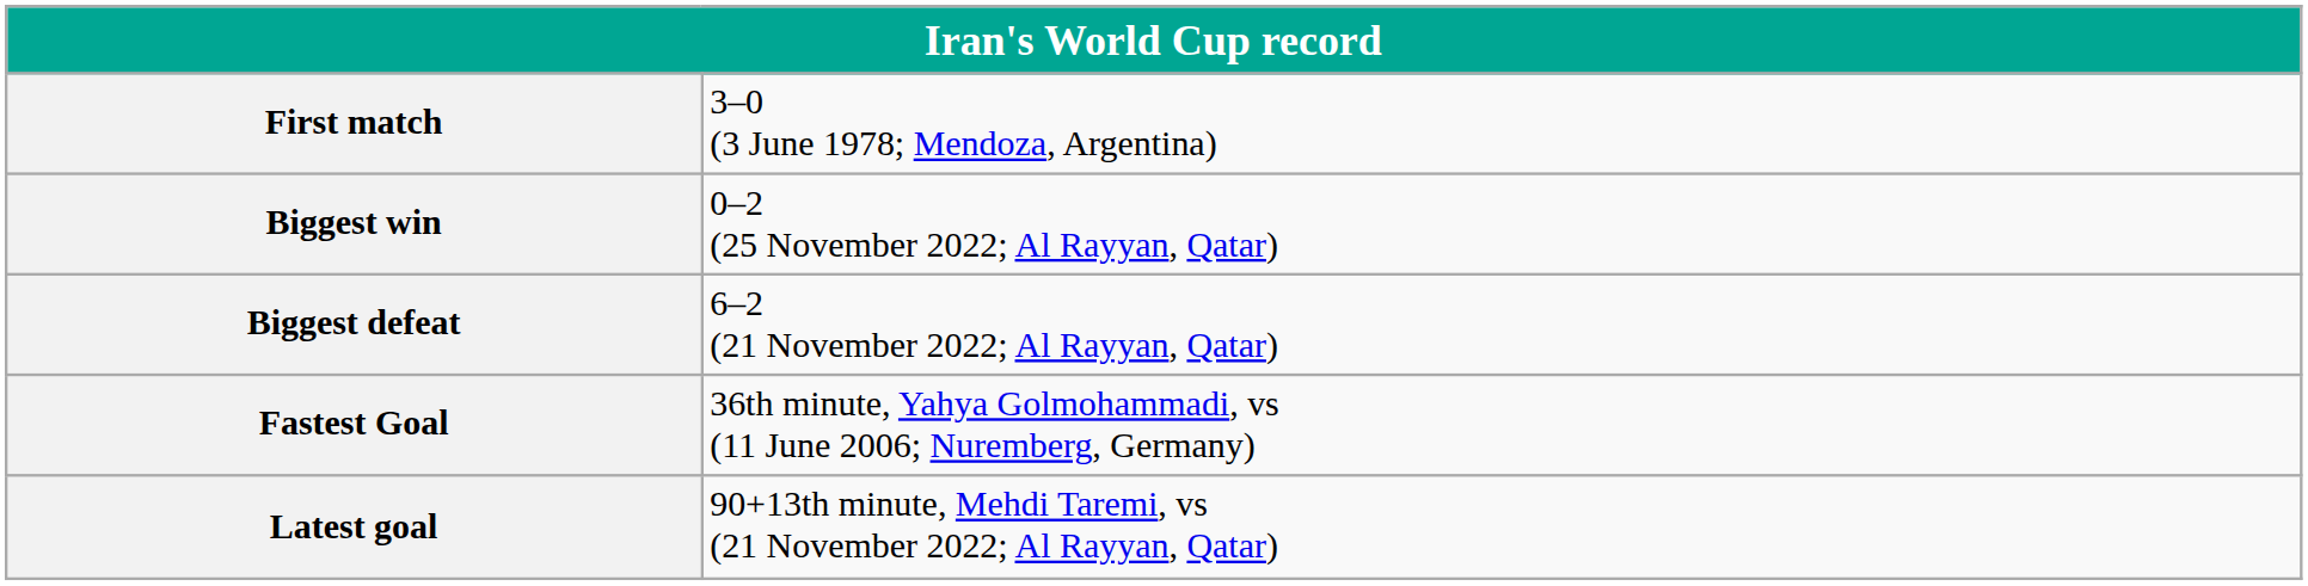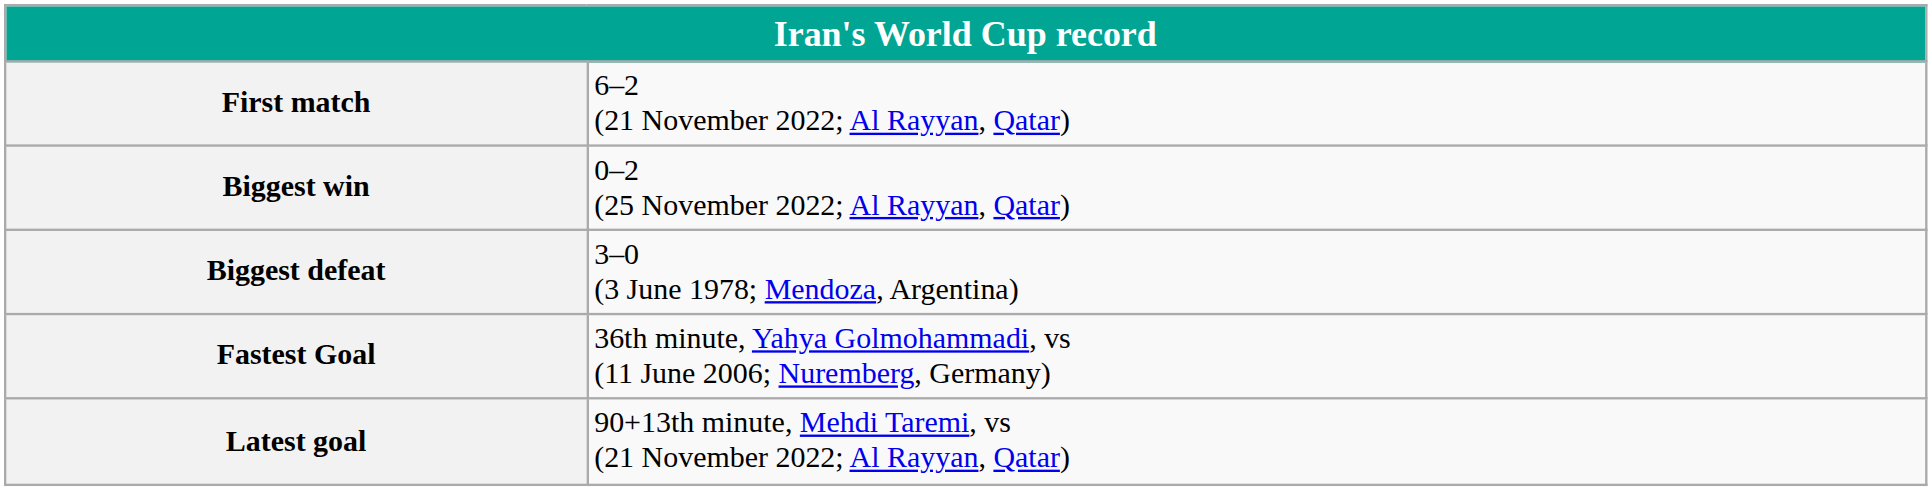First match | column 2: 3–0 (3 June 1978; Mendoza, Argentina) -> 6–2 (21 November 2022; Al Rayyan, Qatar)
Biggest defeat | column 2: 6–2 (21 November 2022; Al Rayyan, Qatar) -> 3–0 (3 June 1978; Mendoza, Argentina)
